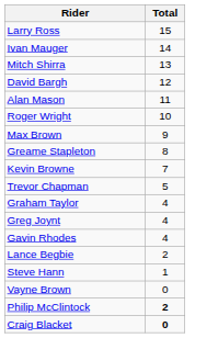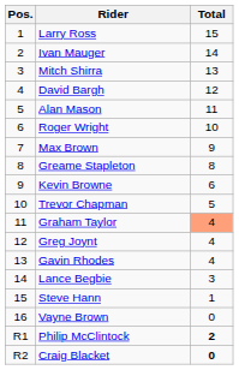+ column: Pos. | 1 | 2 | 3 | 4 | 5 | 6 | 7 | 8 | 9 | 10 | 11 | 12 | 13 | 14 | 15 | 16 | R1 | R2
Kevin Browne | Total: 7 -> 6
Graham Taylor | Total: no background -> lightsalmon background
Lance Begbie | Total: 2 -> 3
